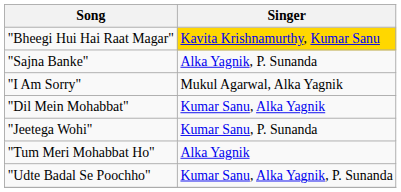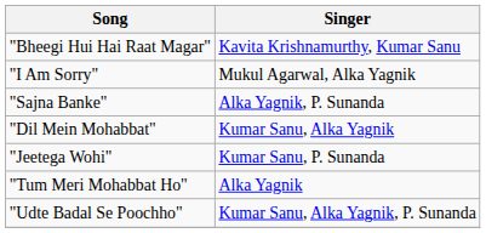"Bheegi Hui Hai Raat Magar" | Singer: gold background -> no background
rows swapped: "I Am Sorry" <-> "Sajna Banke"
